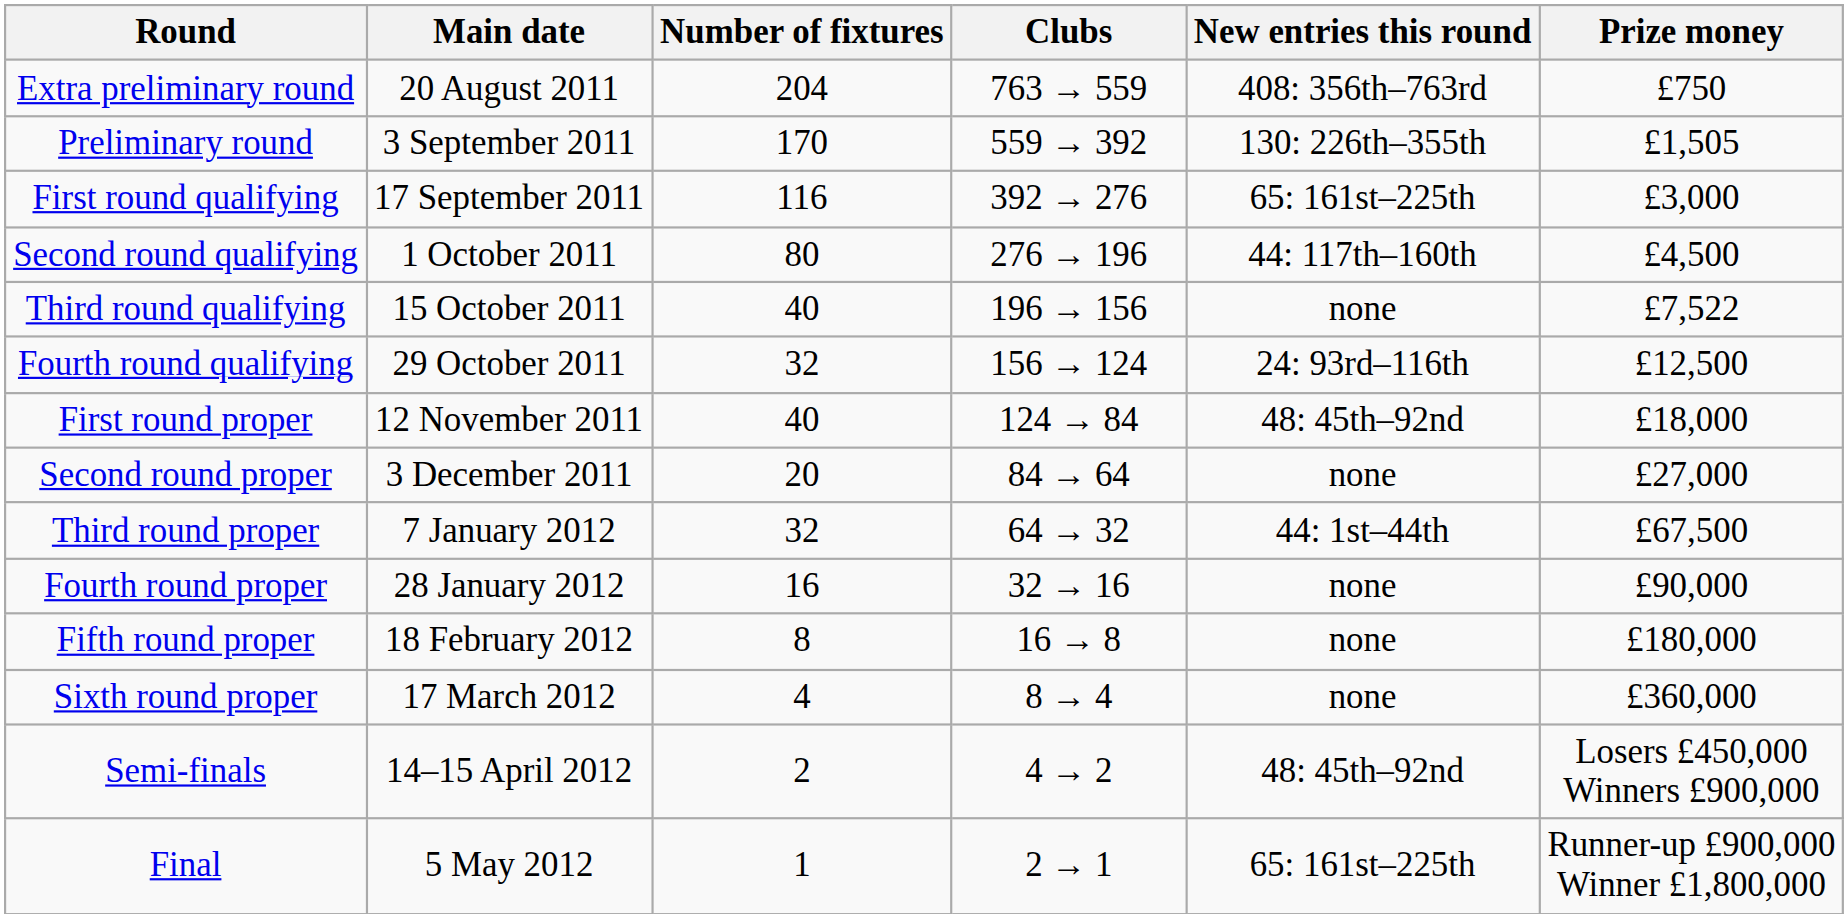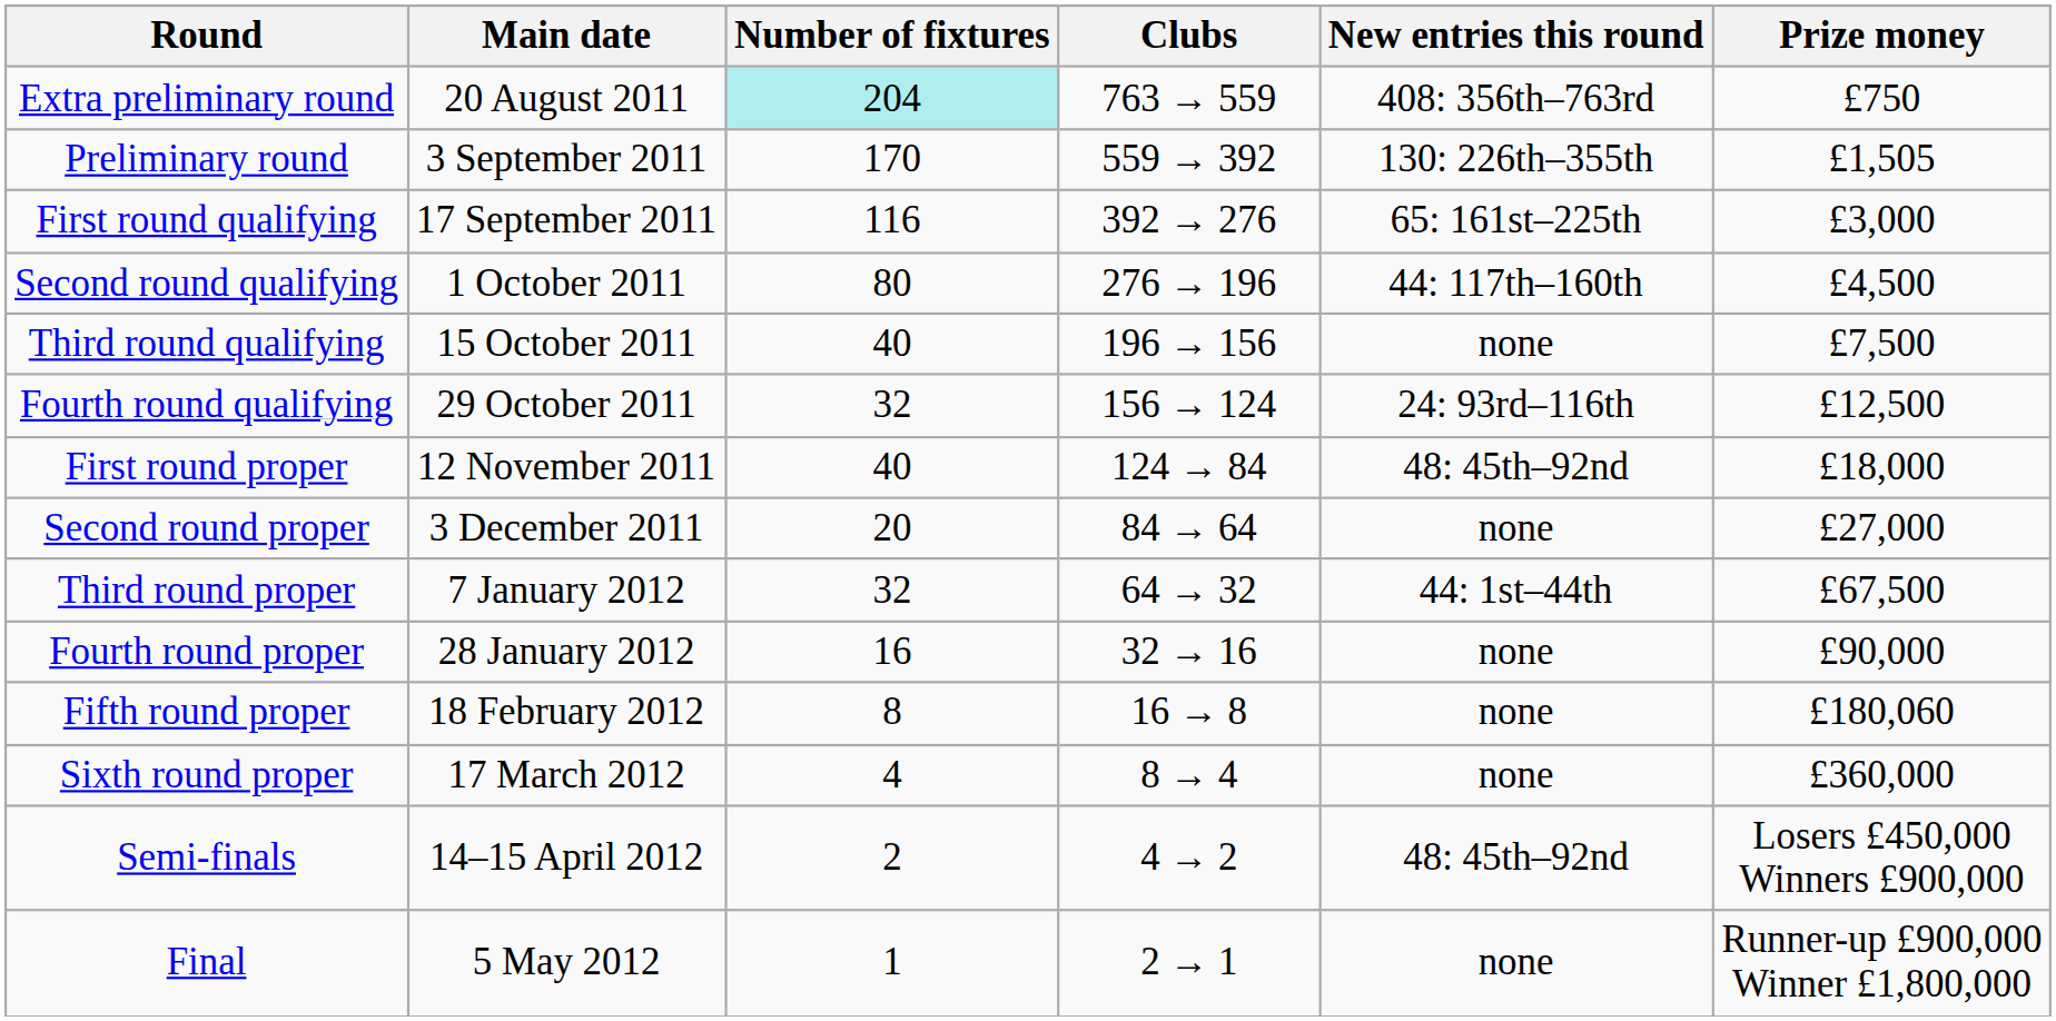Extra preliminary round | Number of fixtures: no background -> paleturquoise background
Third round qualifying | Prize money: £7,522 -> £7,500
Fifth round proper | Prize money: £180,000 -> £180,060
Final | New entries this round: 65: 161st–225th -> none
